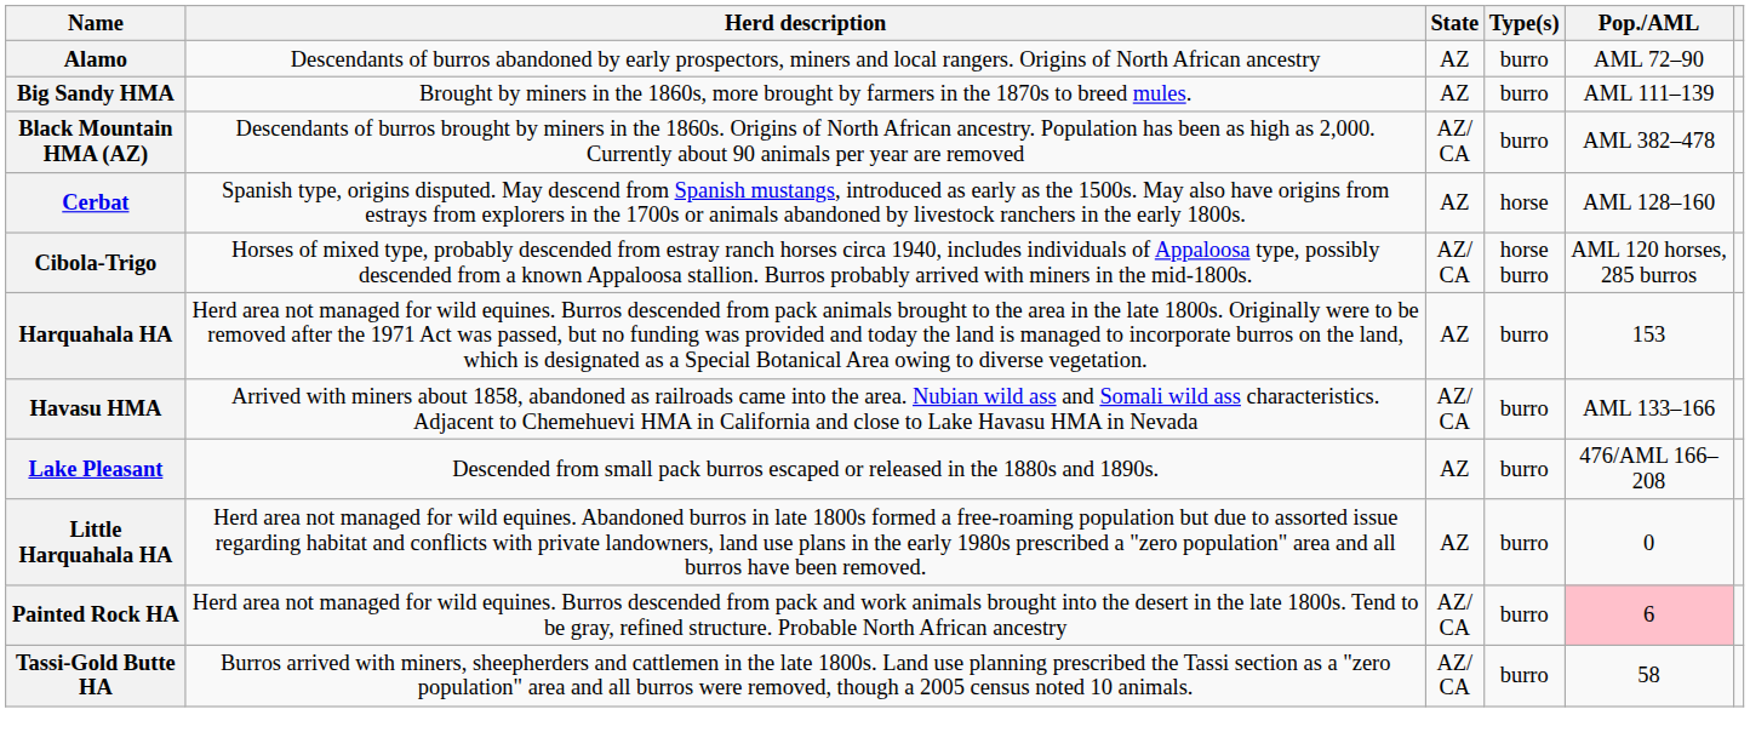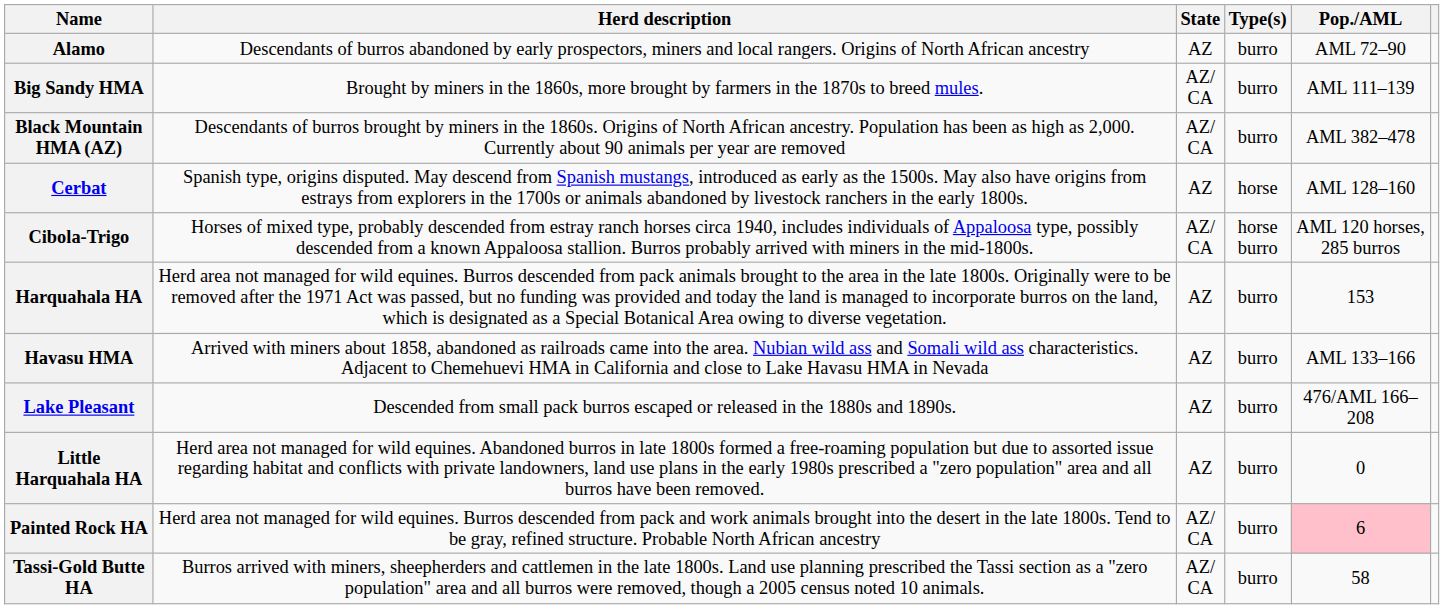Big Sandy HMA | State: AZ -> AZ/ CA
Havasu HMA | State: AZ/ CA -> AZ
